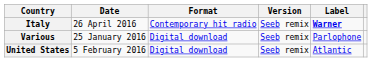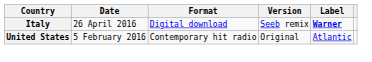Italy | Format: Contemporary hit radio -> Digital download
- row: Various | 25 January 2016 | Digital download | Seeb remix | Parlophone
United States | Format: Digital download -> Contemporary hit radio
United States | Version: Seeb remix -> Original
